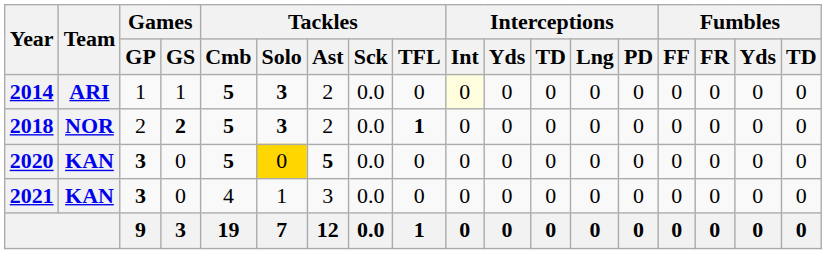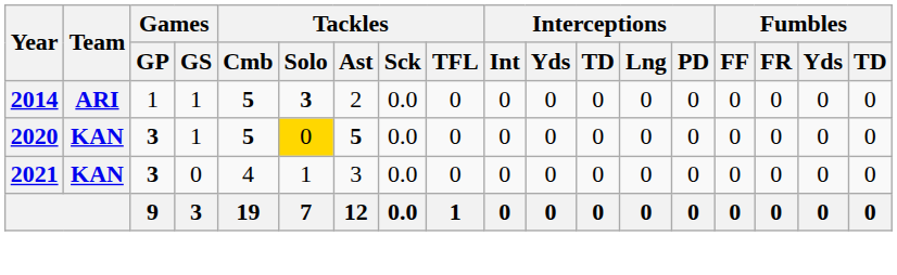2014 | Interceptions / Int: lightyellow background -> no background
- row: 2018 | NOR | 2 | 2 | 5 | 3 | 2 | 0.0 | 1 | 0 | 0 | 0 | 0 | 0 | 0 | 0 | 0 | 0
2020 | Games / GS: 0 -> 1
